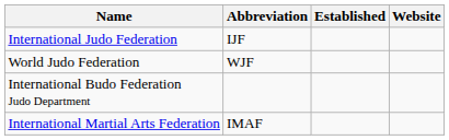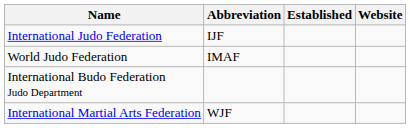World Judo Federation | Abbreviation: WJF -> IMAF
International Martial Arts Federation | Abbreviation: IMAF -> WJF
